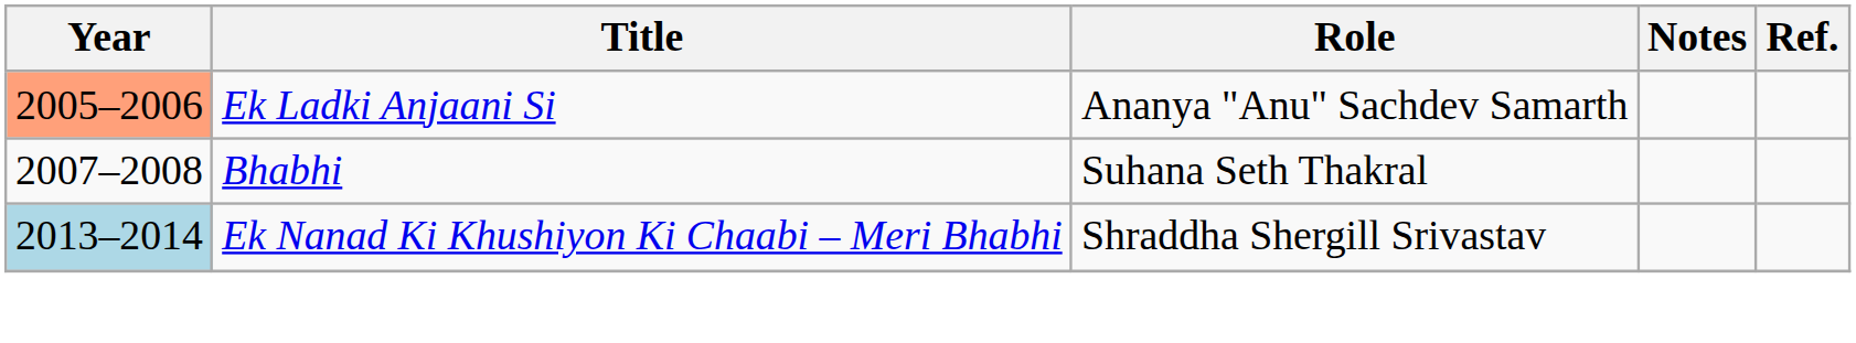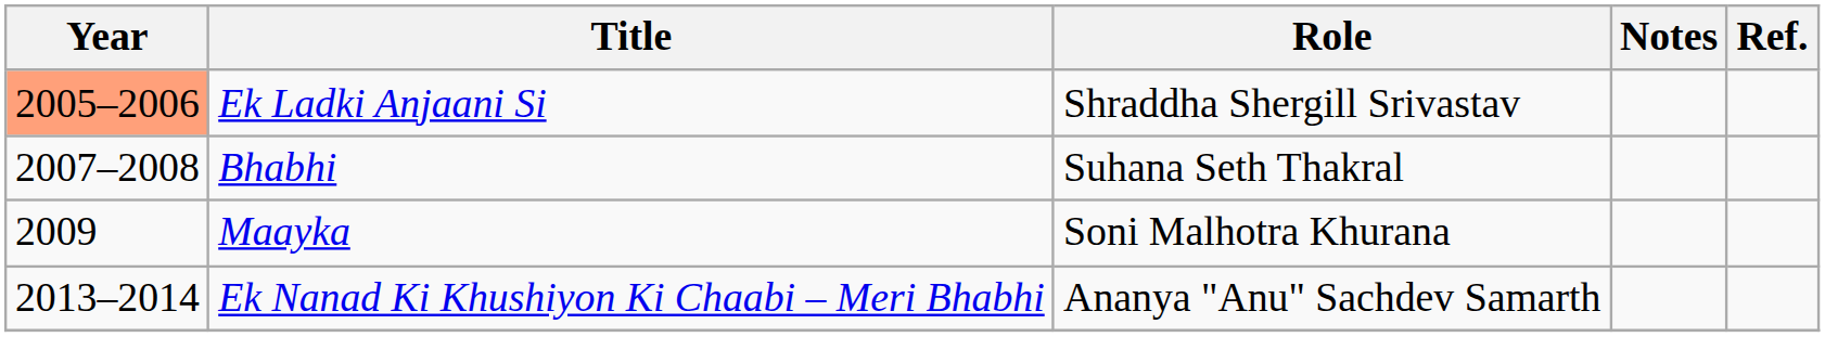Ek Ladki Anjaani Si | Role: Ananya "Anu" Sachdev Samarth -> Shraddha Shergill Srivastav
+ row: 2009 | Maayka | Soni Malhotra Khurana
Ek Nanad Ki Khushiyon Ki Chaabi – Meri Bhabhi | Year: lightblue background -> no background
Ek Nanad Ki Khushiyon Ki Chaabi – Meri Bhabhi | Role: Shraddha Shergill Srivastav -> Ananya "Anu" Sachdev Samarth
